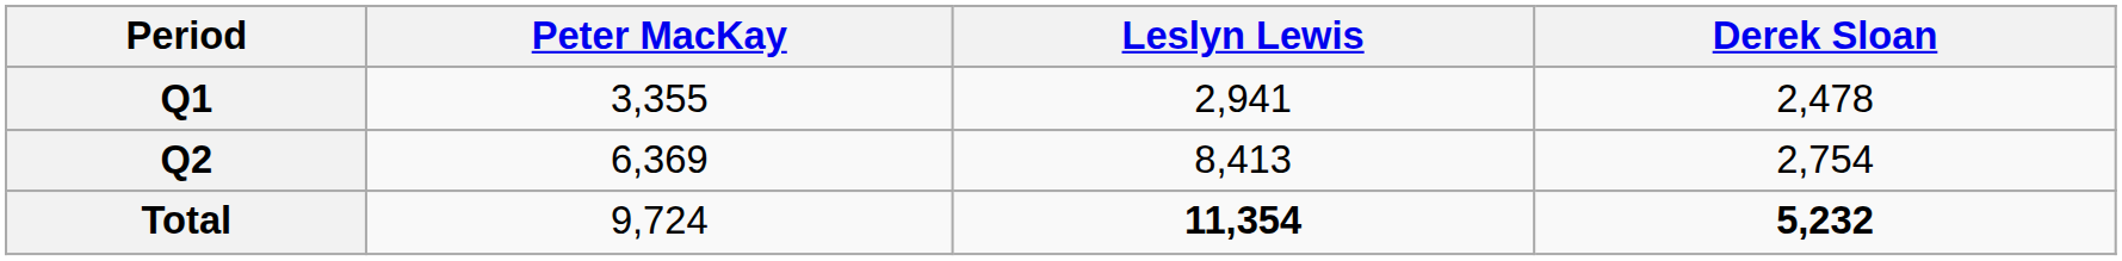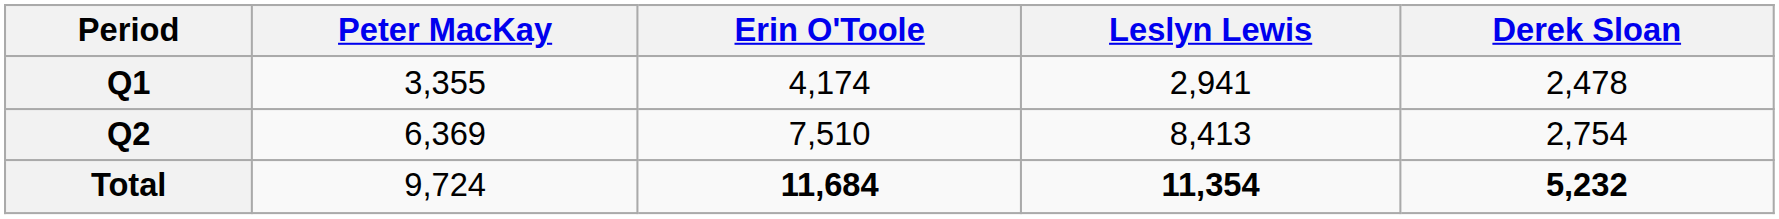+ column: Erin O'Toole | 4,174 | 7,510 | 11,684
